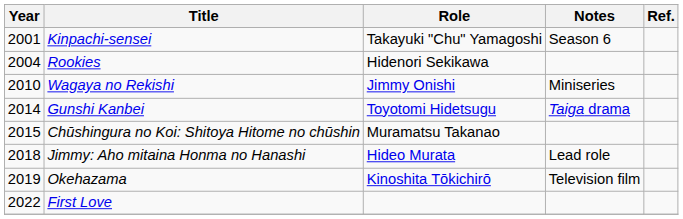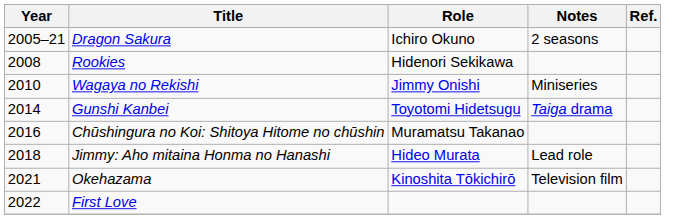- row: 2001 | Kinpachi-sensei | Takayuki "Chu" Yamagoshi | Season 6
+ row: 2005–21 | Dragon Sakura | Ichiro Okuno | 2 seasons
Rookies | Year: 2004 -> 2008
Chūshingura no Koi: Shitoya Hitome no chūshin | Year: 2015 -> 2016
Okehazama | Year: 2019 -> 2021
